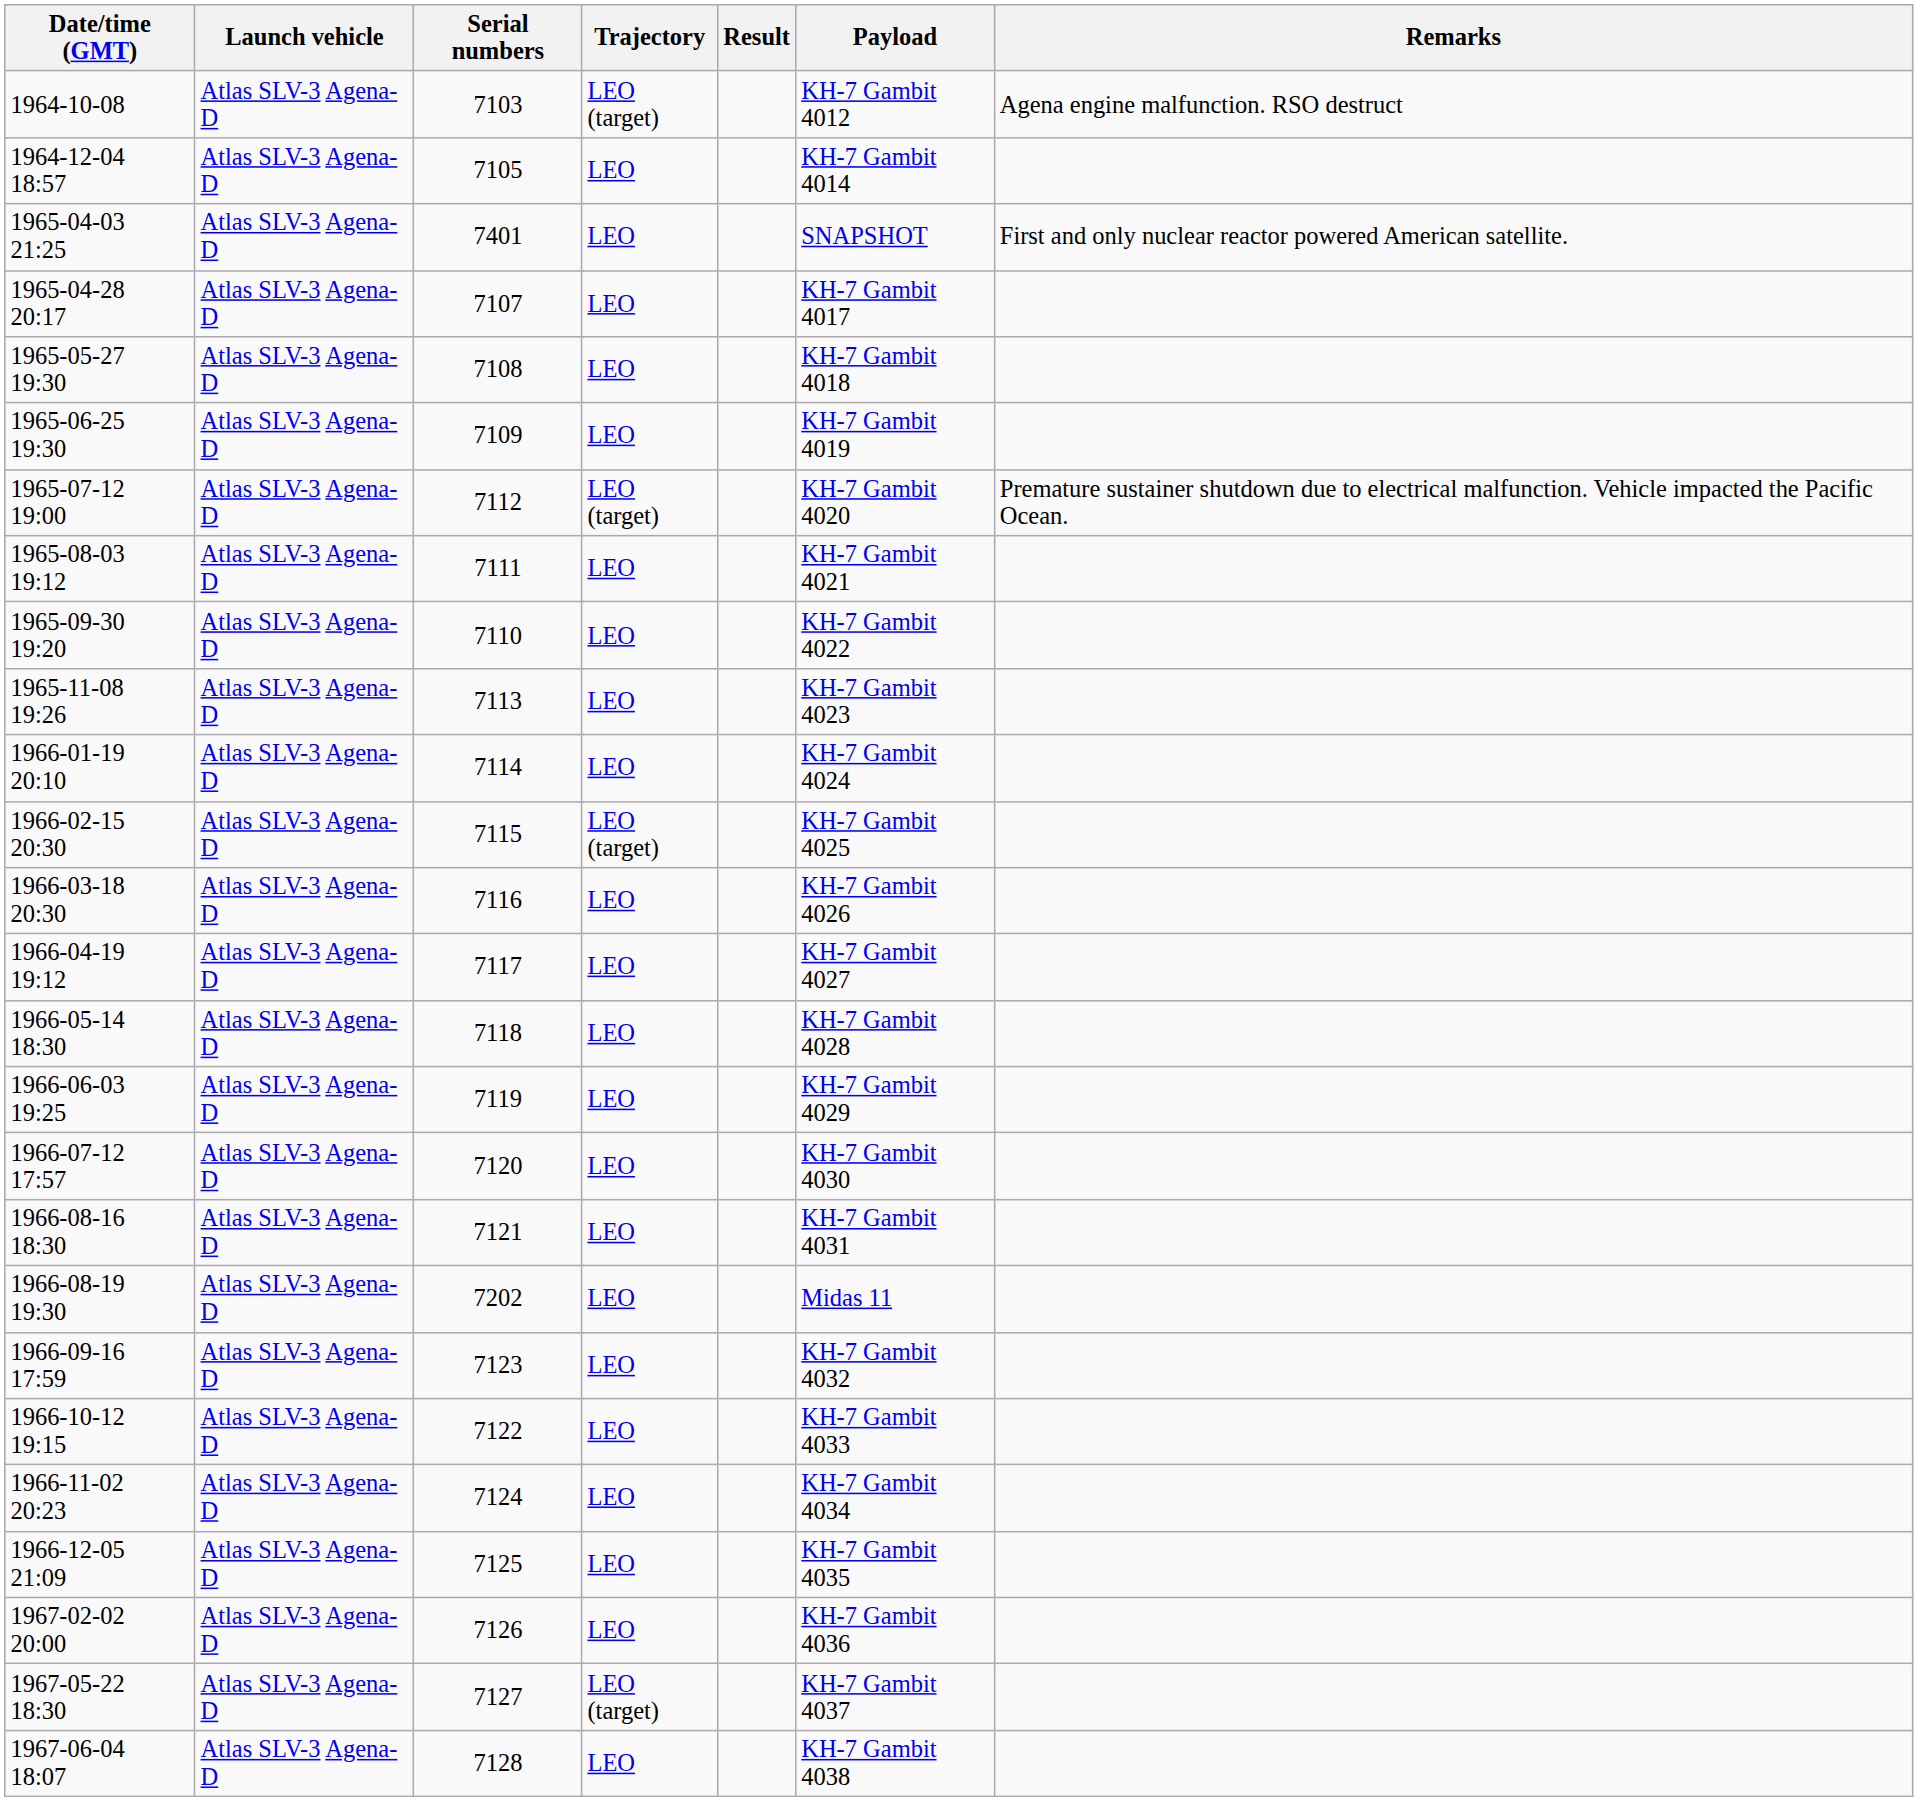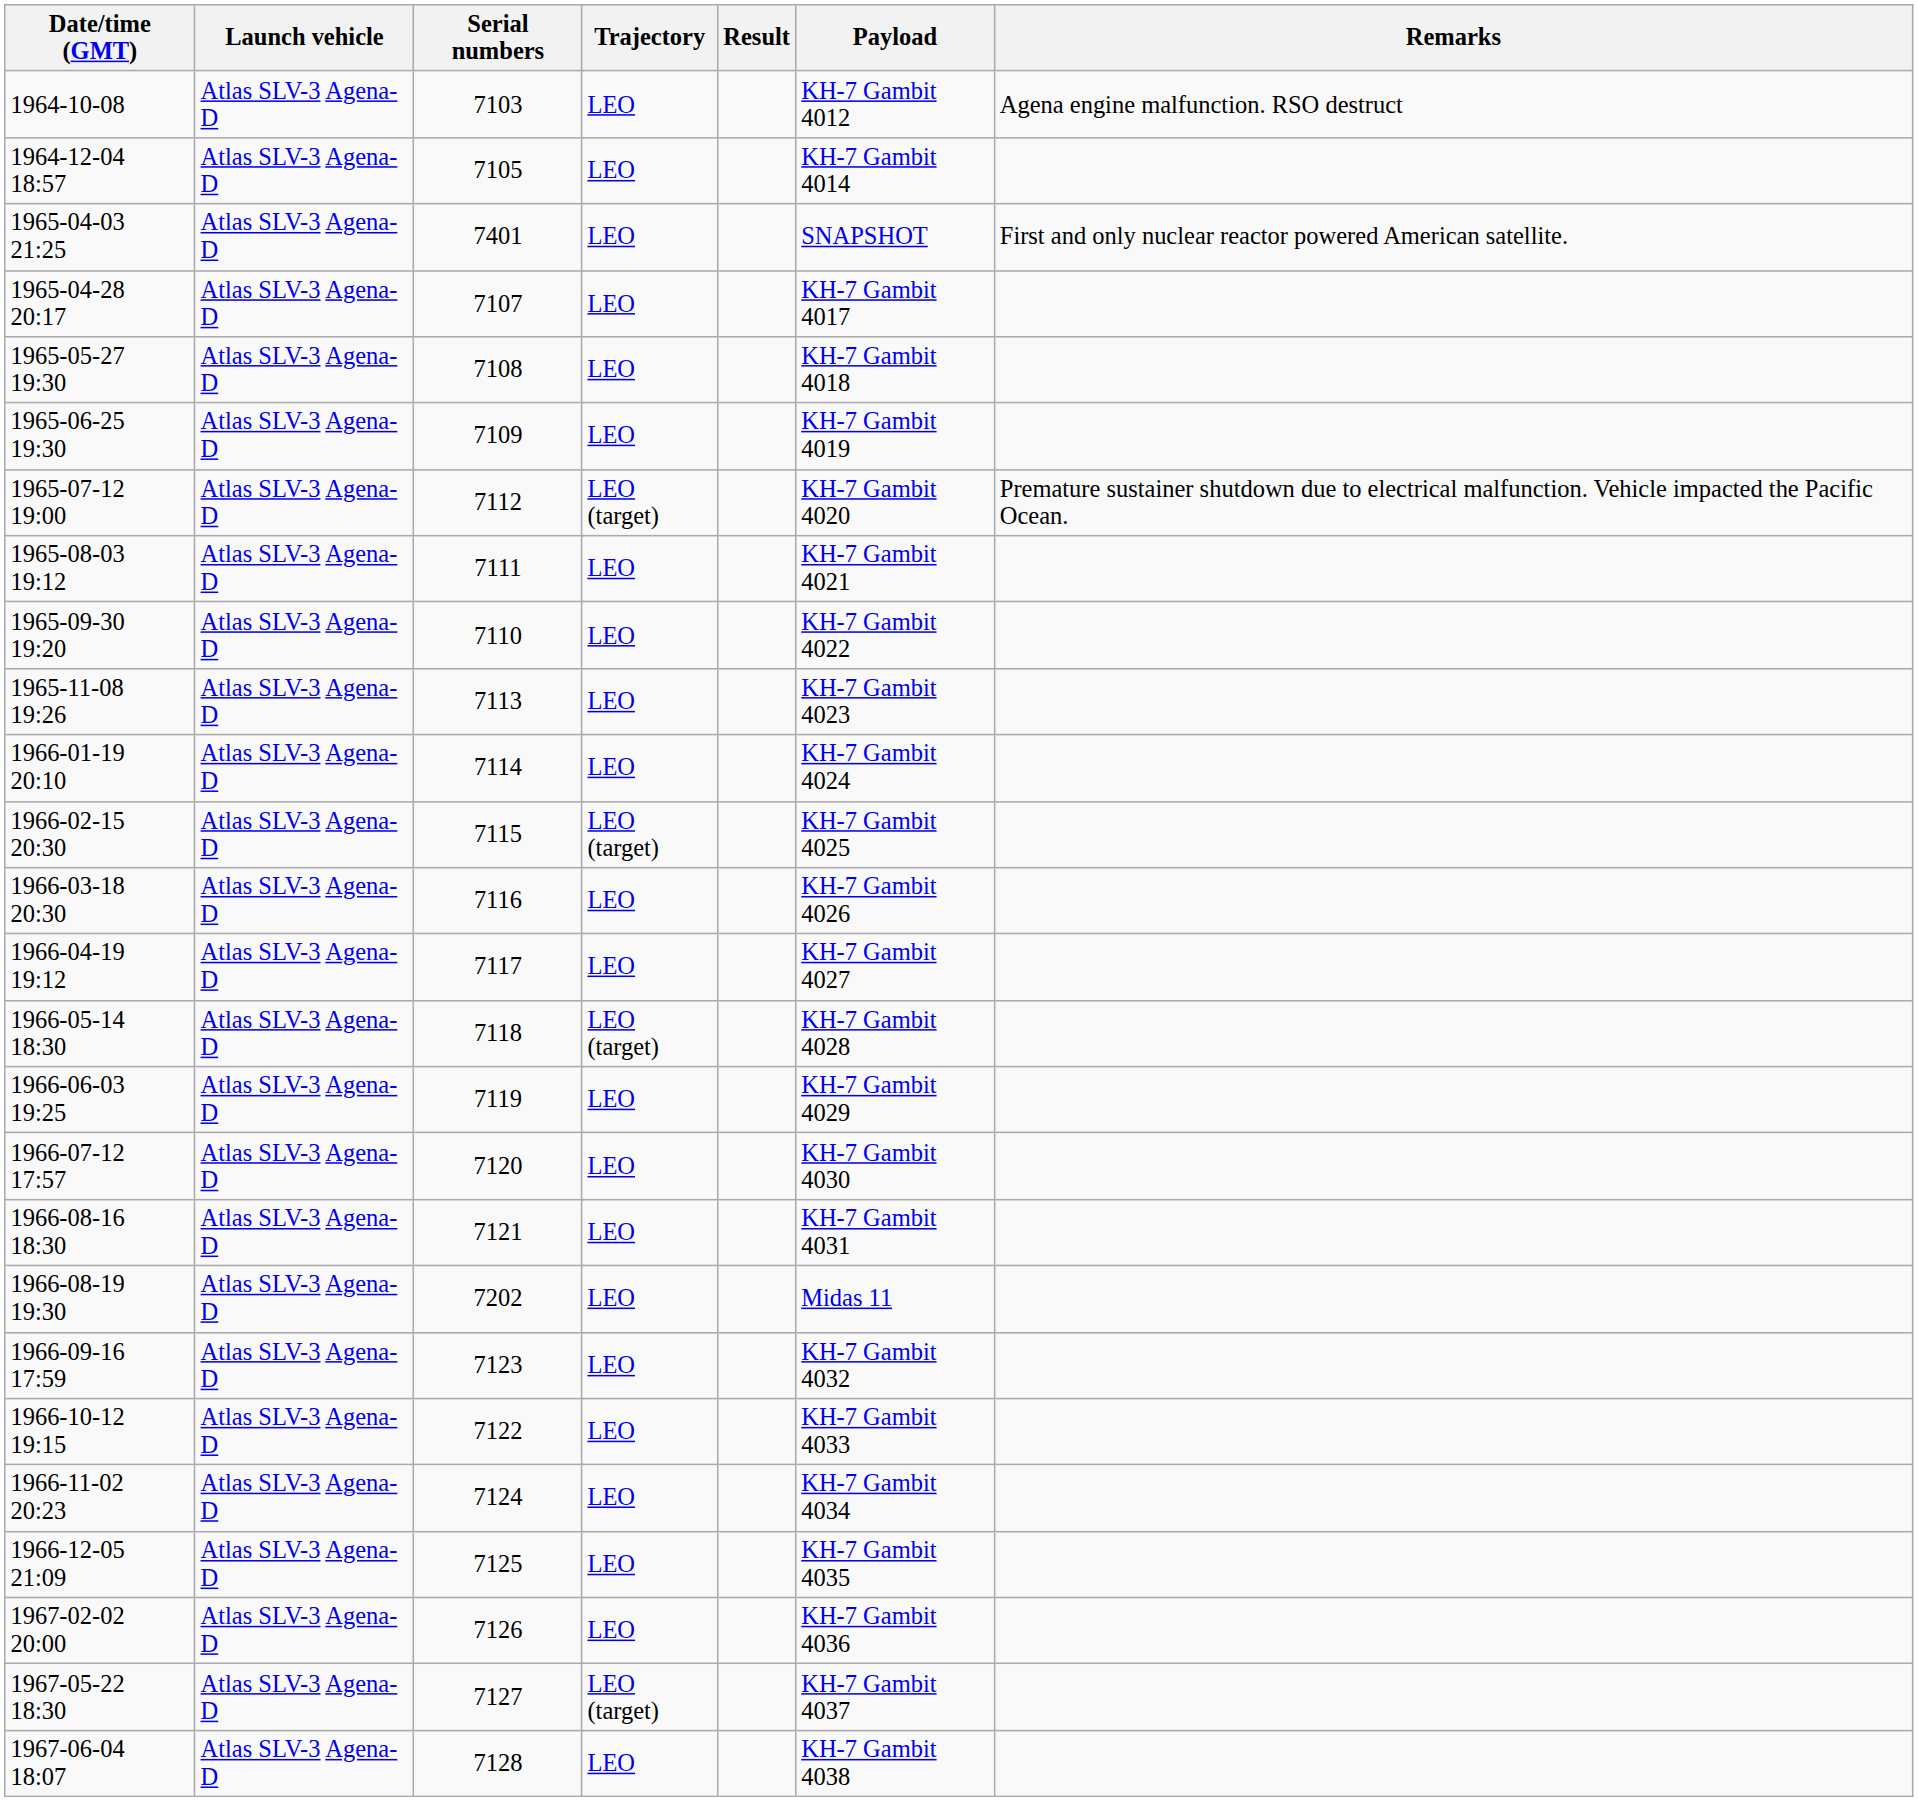1964-10-08 | Trajectory: LEO (target) -> LEO
1966-05-14 18:30 | Trajectory: LEO -> LEO (target)
